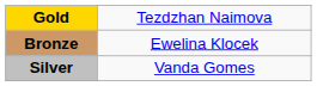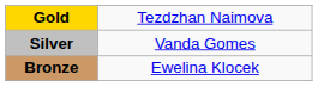rows swapped: Silver <-> Bronze
